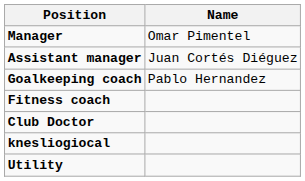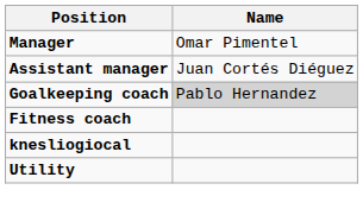Goalkeeping coach | Name: no background -> lightgrey background
- row: Club Doctor
